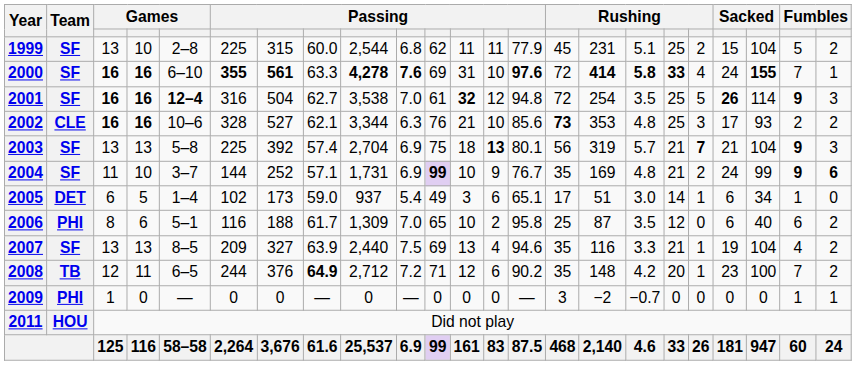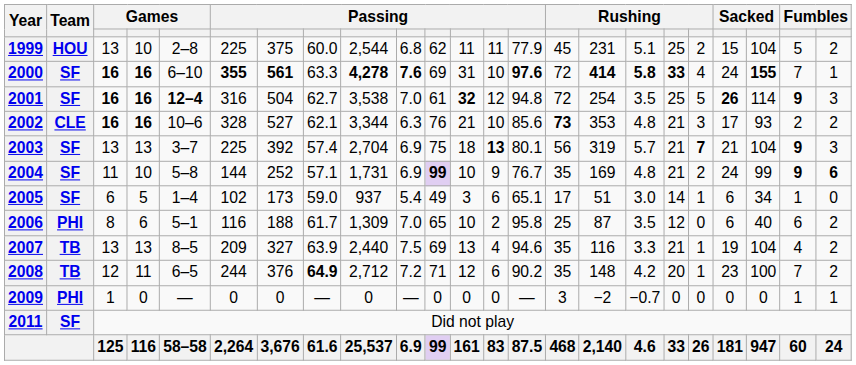1999 | Team: SF -> HOU
1999 | column 7: 315 -> 375
2002 | column 18: 25 -> 21
2003 | column 5: 5–8 -> 3–7
2004 | column 5: 3–7 -> 5–8
2005 | Team: DET -> SF
2007 | Team: SF -> TB
2011 | Team: HOU -> SF
